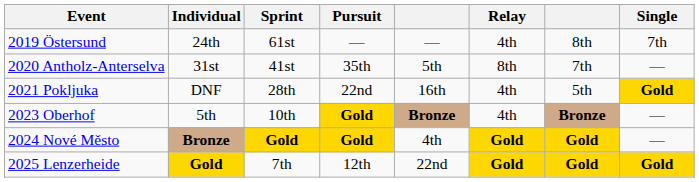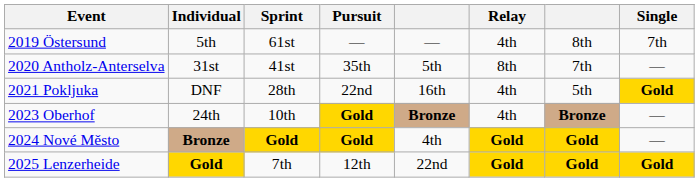2019 Östersund | Individual: 24th -> 5th
2023 Oberhof | Individual: 5th -> 24th
